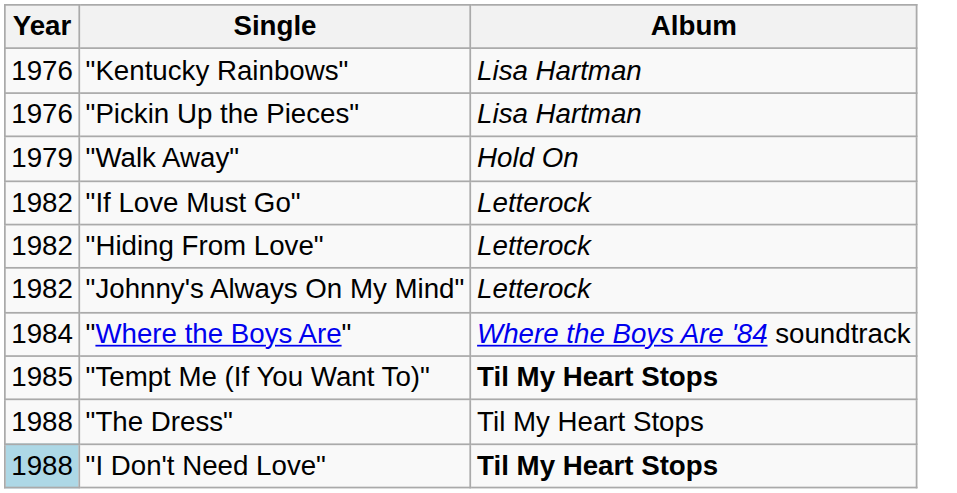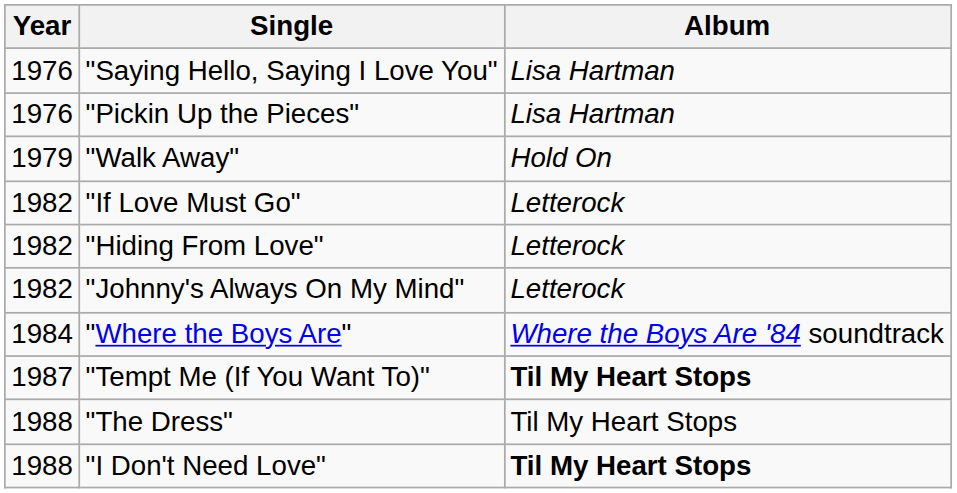- row: 1976 | "Kentucky Rainbows" | Lisa Hartman
+ row: 1976 | "Saying Hello, Saying I Love You" | Lisa Hartman
"Tempt Me (If You Want To)" | Year: 1985 -> 1987
"I Don't Need Love" | Year: lightblue background -> no background
